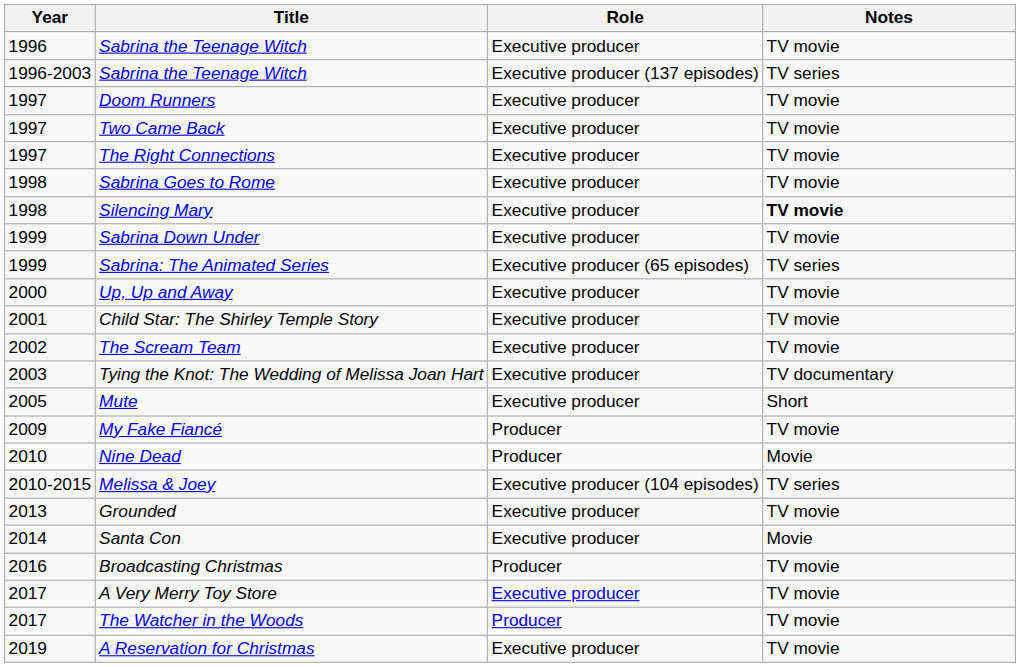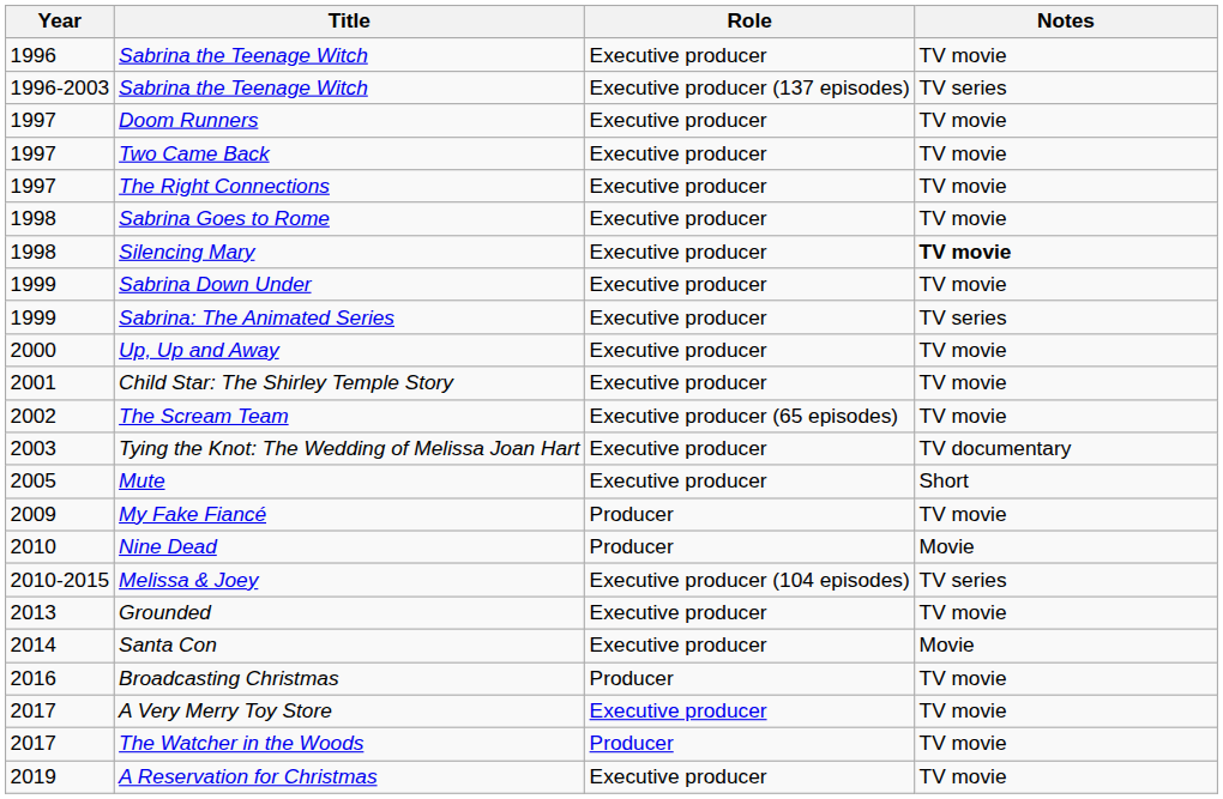Sabrina: The Animated Series | Role: Executive producer (65 episodes) -> Executive producer
The Scream Team | Role: Executive producer -> Executive producer (65 episodes)
